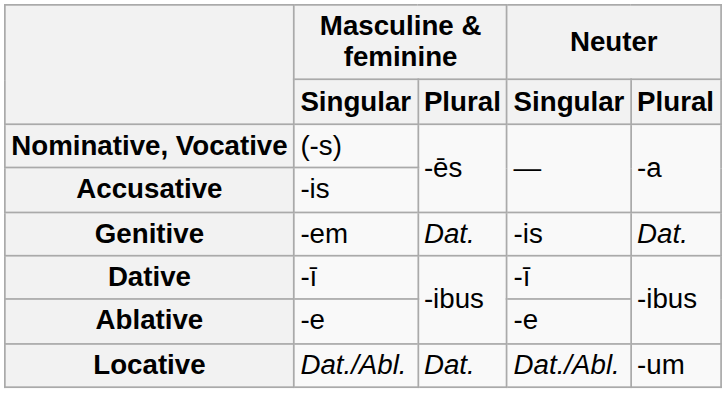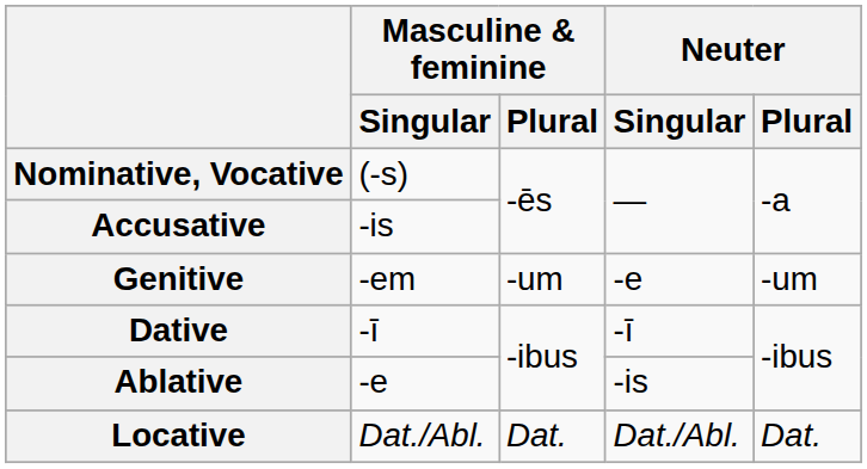Genitive | Masculine & feminine / Plural: Dat. -> -um
Genitive | Neuter / Singular: -is -> -e
Genitive | Neuter / Plural: Dat. -> -um
Ablative | Neuter / Singular: -e -> -is
Locative | Neuter / Plural: -um -> Dat.
